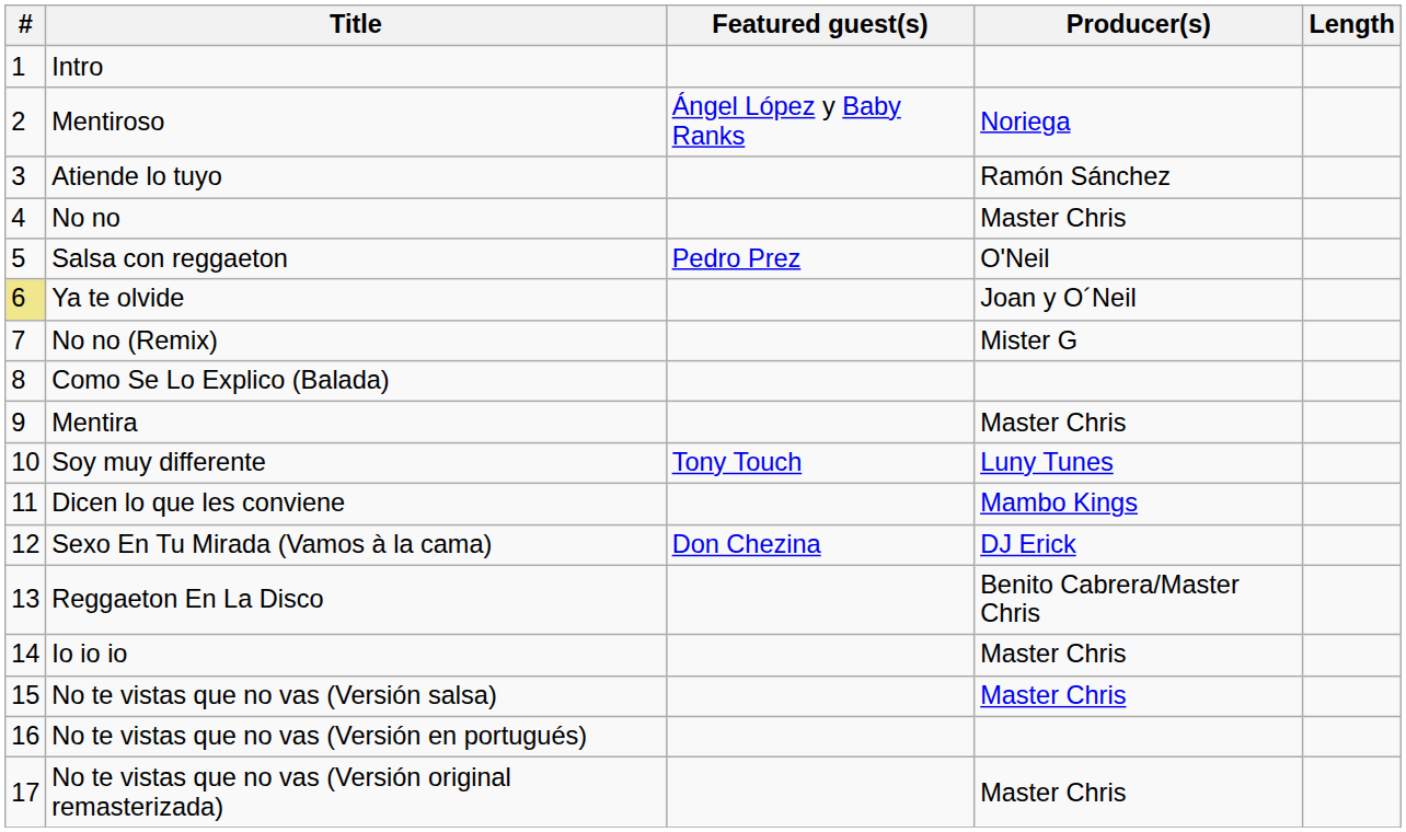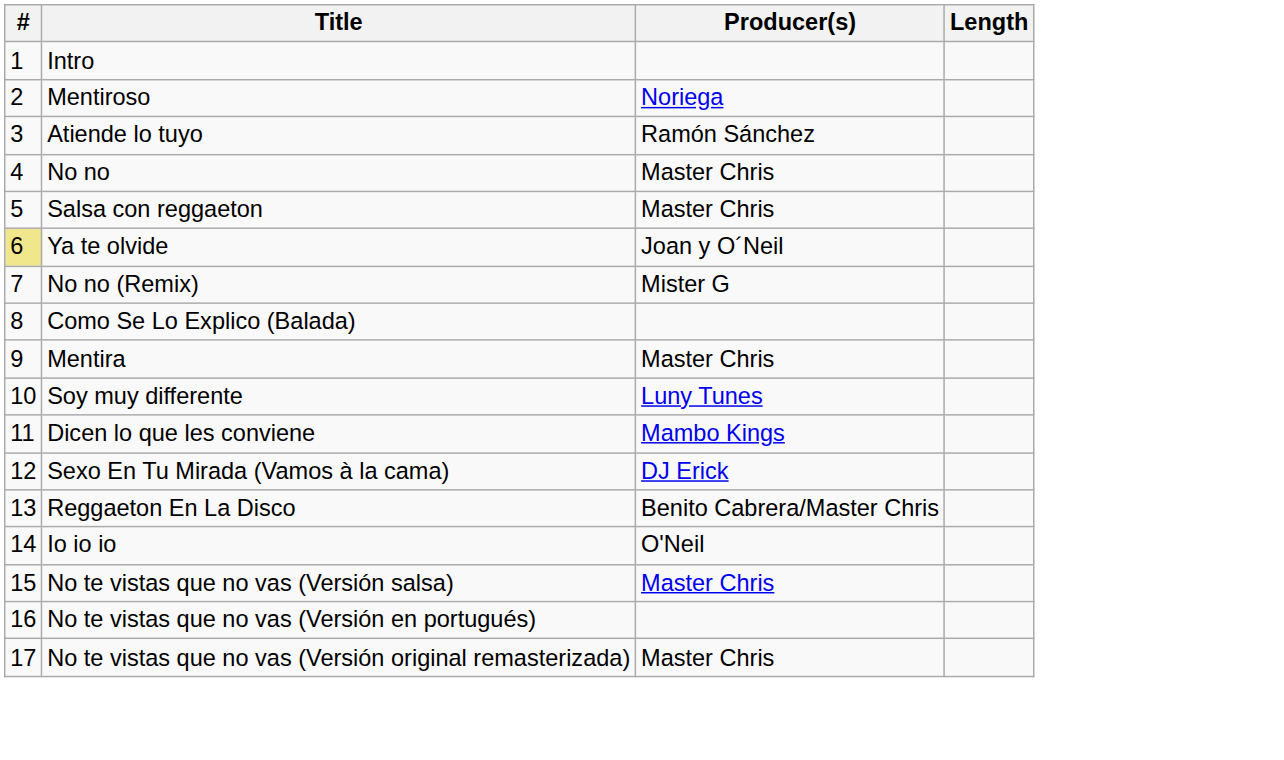- column: Featured guest(s) | Ángel López y Baby Ranks | Pedro Prez | Tony Touch | Don Chezina
Salsa con reggaeton | Producer(s): O'Neil -> Master Chris
Io io io | Producer(s): Master Chris -> O'Neil
